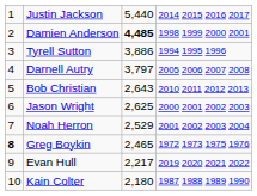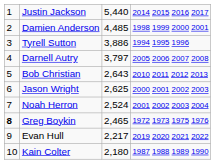Damien Anderson | column 3: bold -> normal
Noah Herron | column 3: 2,529 -> 2,524
